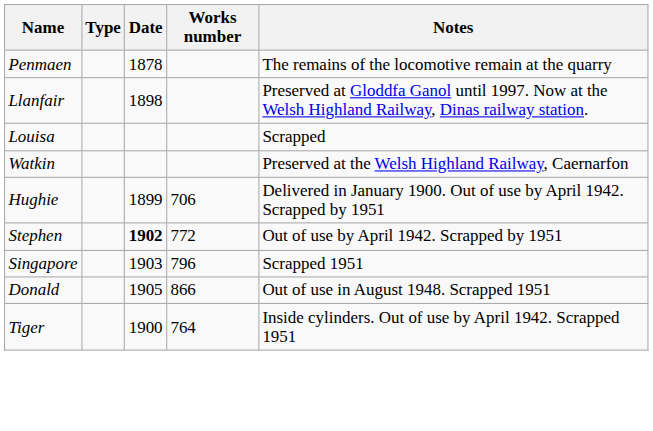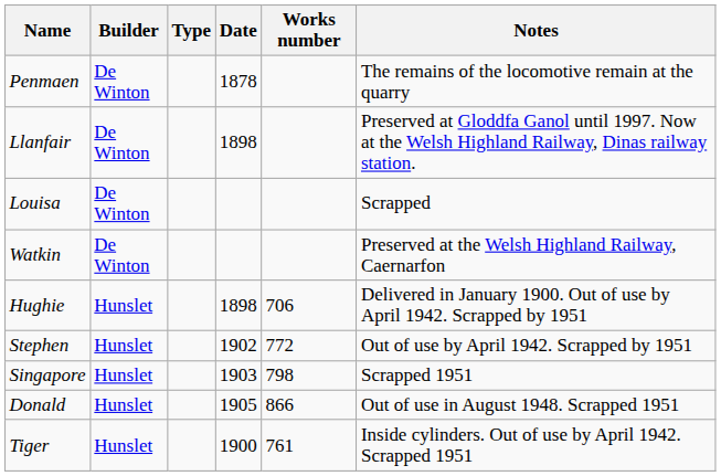+ column: Builder | De Winton | De Winton | De Winton | De Winton | Hunslet | Hunslet | Hunslet | Hunslet | Hunslet
Hughie | Date: 1899 -> 1898
Stephen | Date: bold -> normal
Singapore | Works number: 796 -> 798
Tiger | Works number: 764 -> 761
